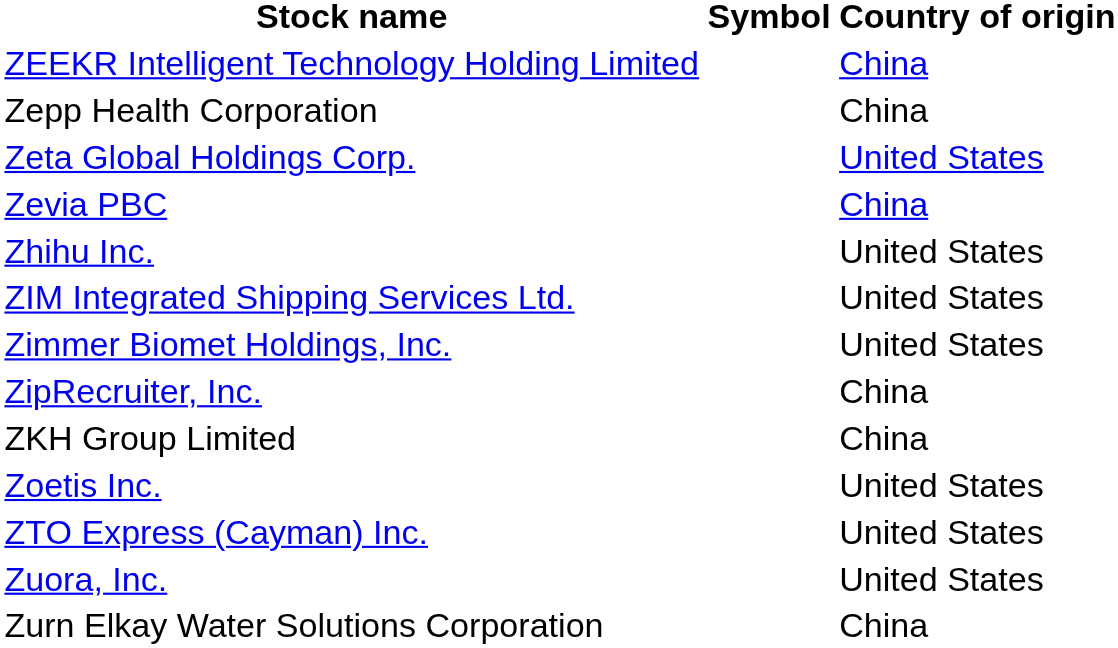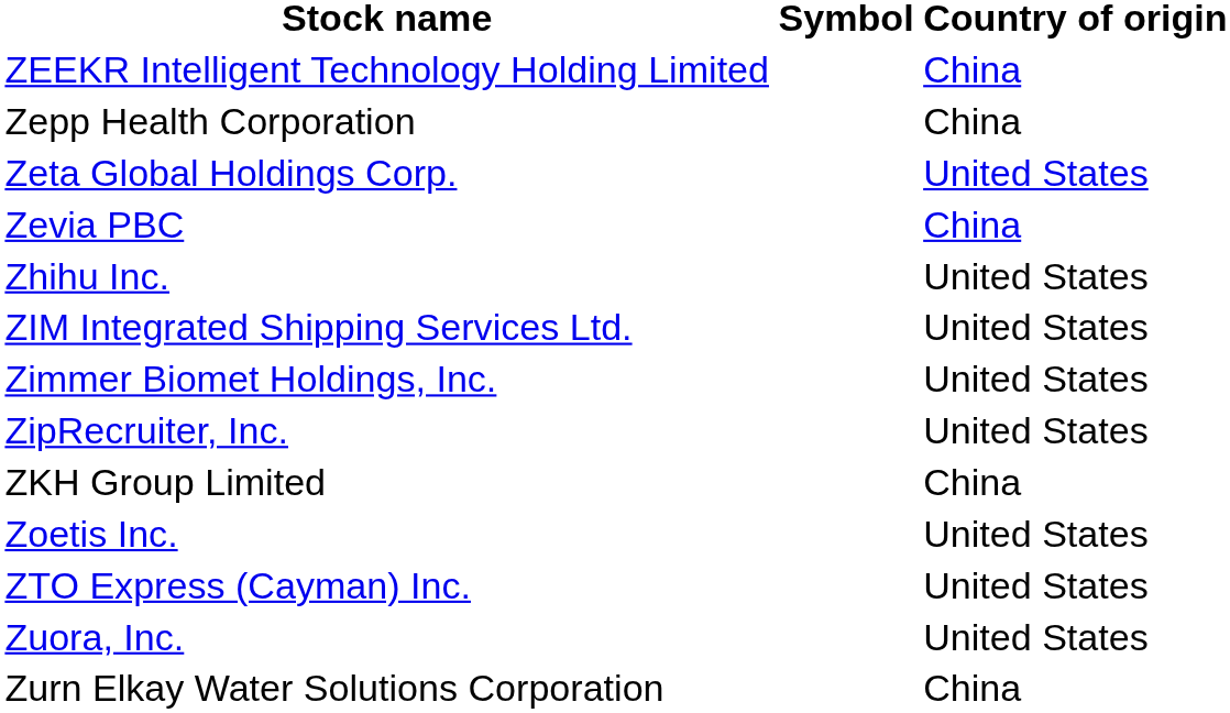ZipRecruiter, Inc. | Country of origin: China -> United States
